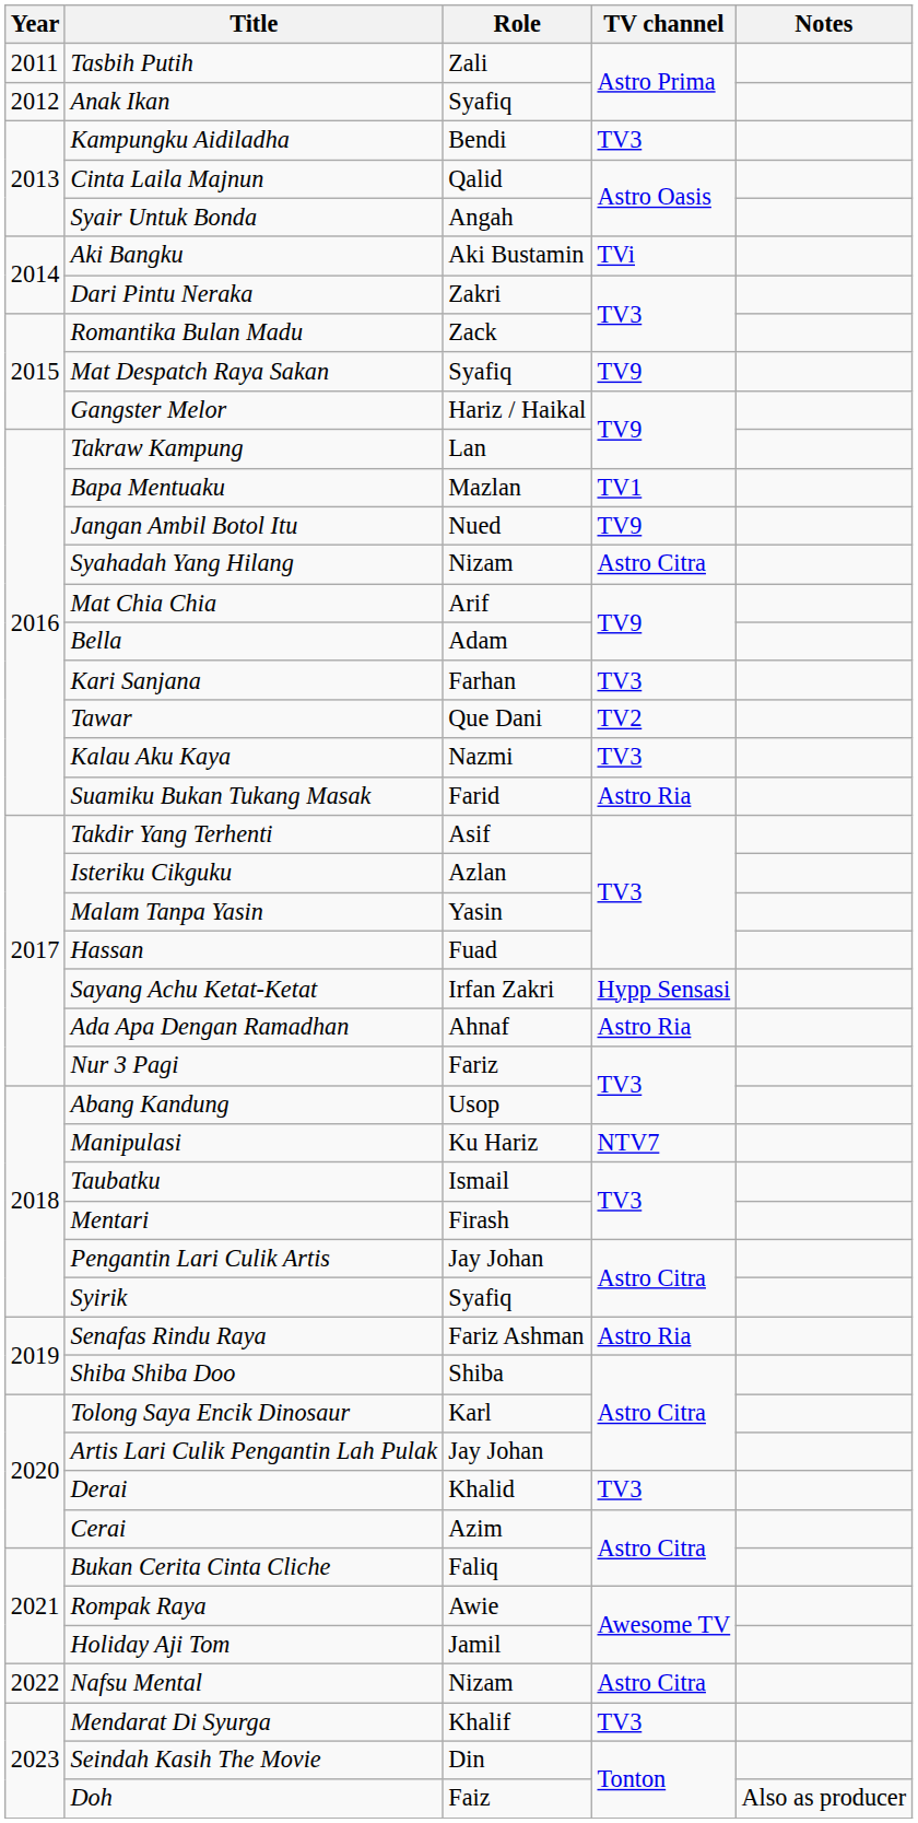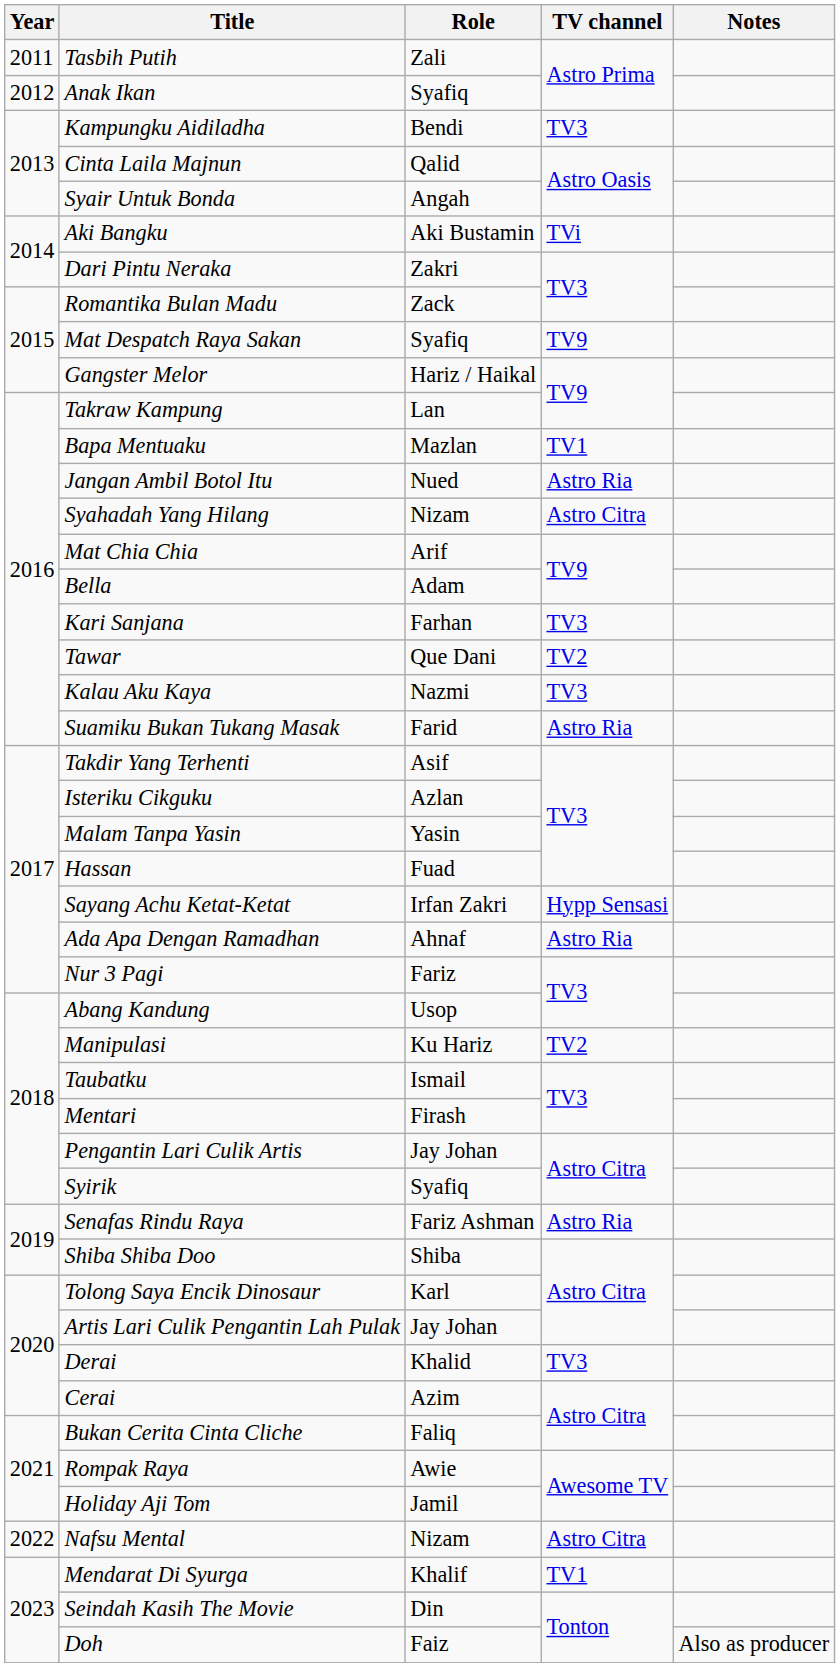Jangan Ambil Botol Itu | TV channel: TV9 -> Astro Ria
Manipulasi | TV channel: NTV7 -> TV2
Mendarat Di Syurga | TV channel: TV3 -> TV1
